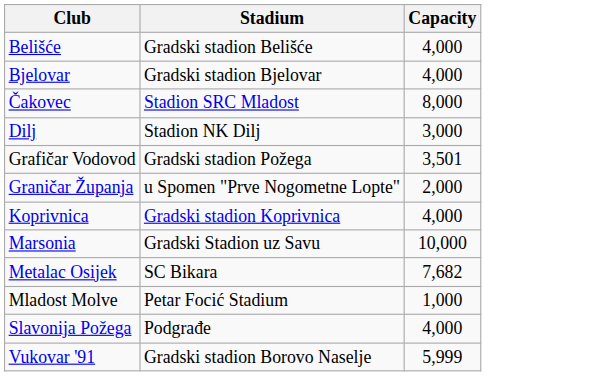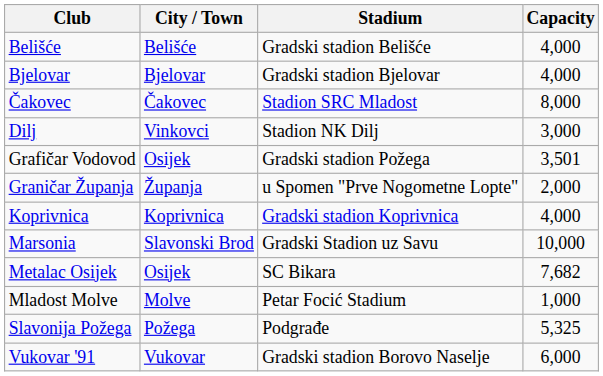+ column: City / Town | Belišće | Bjelovar | Čakovec | Vinkovci | Osijek | Županja | Koprivnica | Slavonski Brod | Osijek | Molve | Požega | Vukovar
Slavonija Požega | Capacity: 4,000 -> 5,325
Vukovar '91 | Capacity: 5,999 -> 6,000
